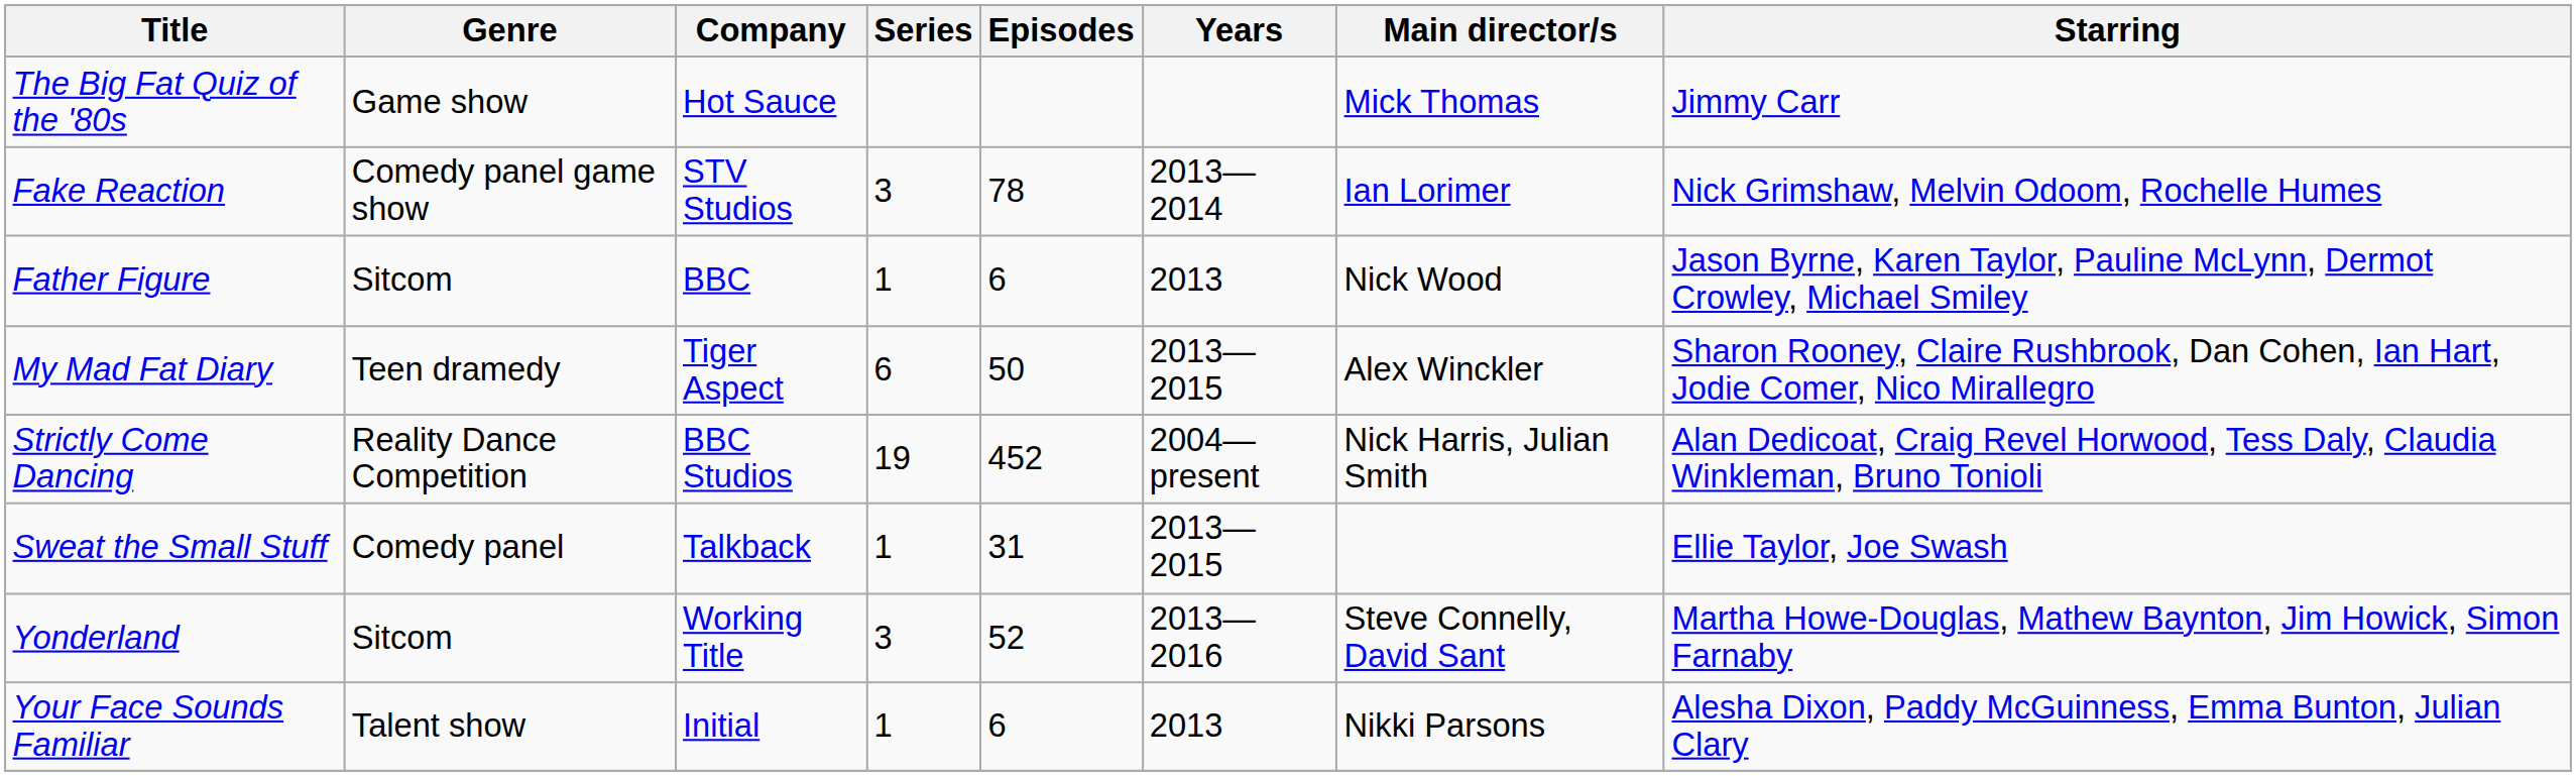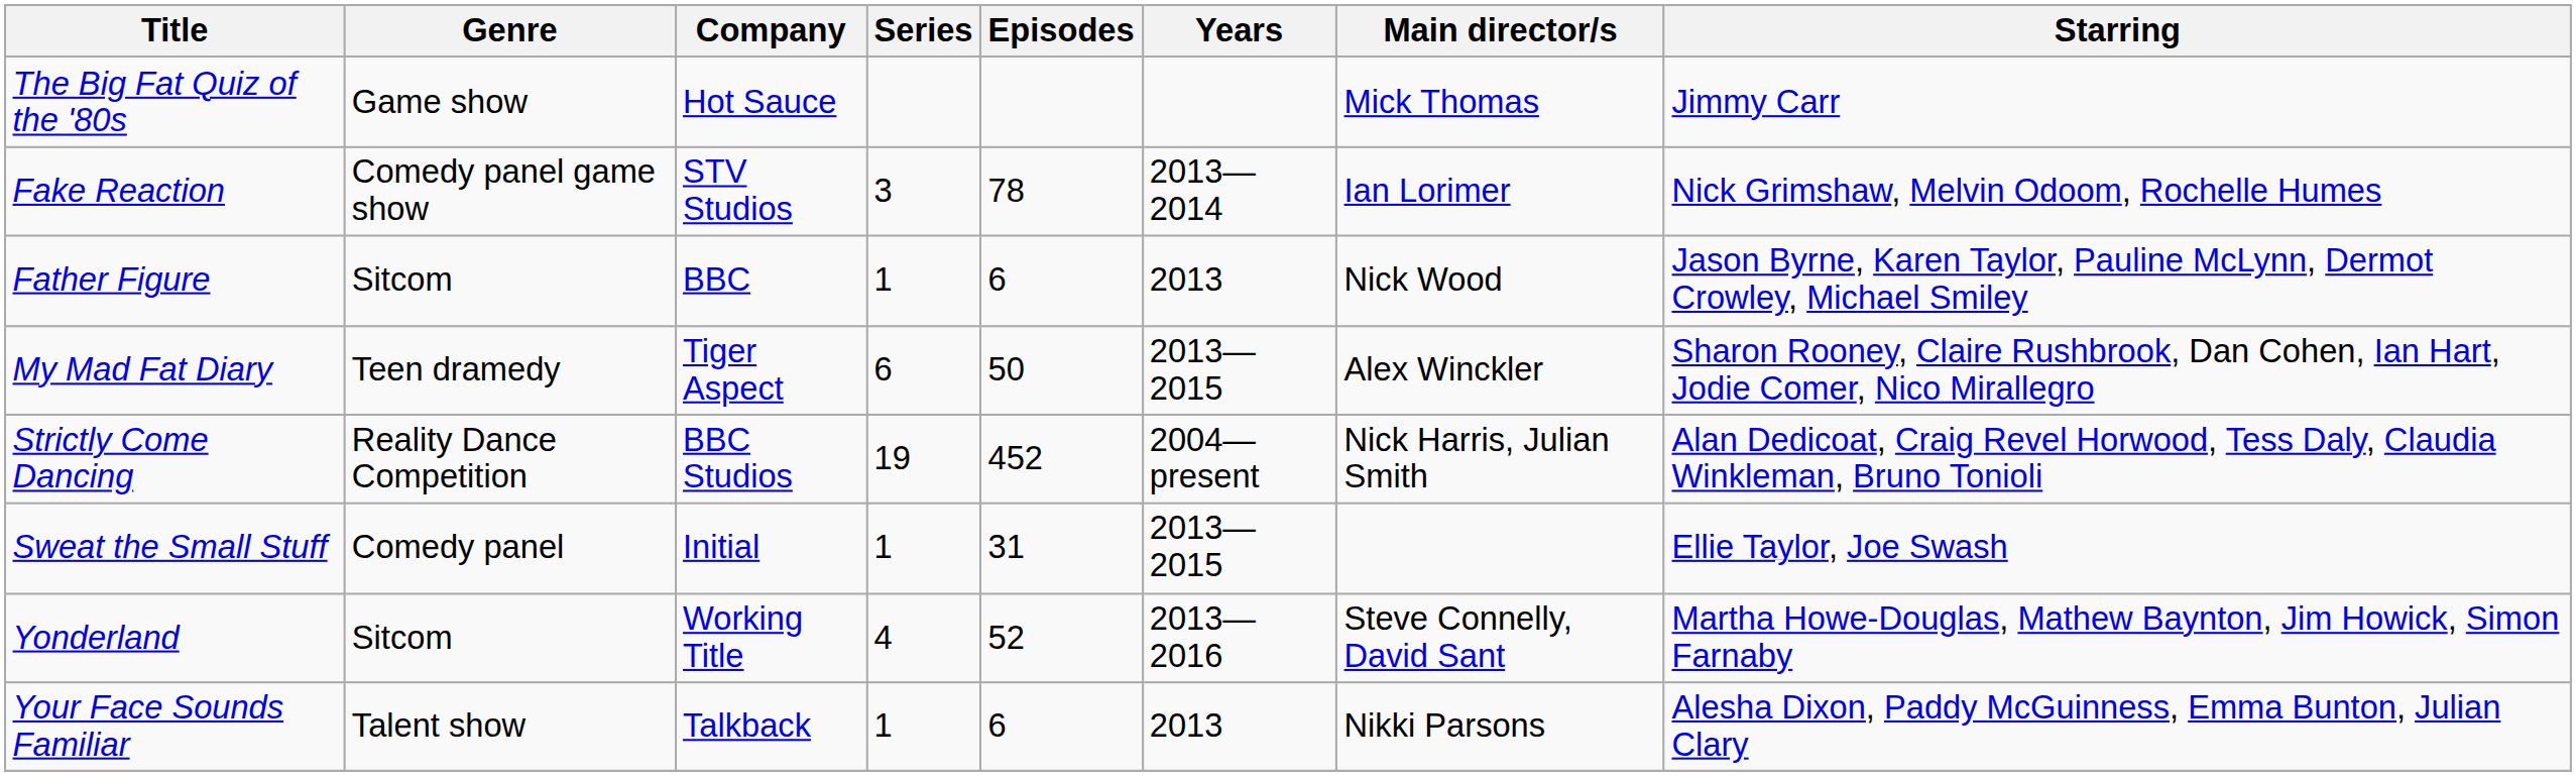Sweat the Small Stuff | Company: Talkback -> Initial
Yonderland | Series: 3 -> 4
Your Face Sounds Familiar | Company: Initial -> Talkback
